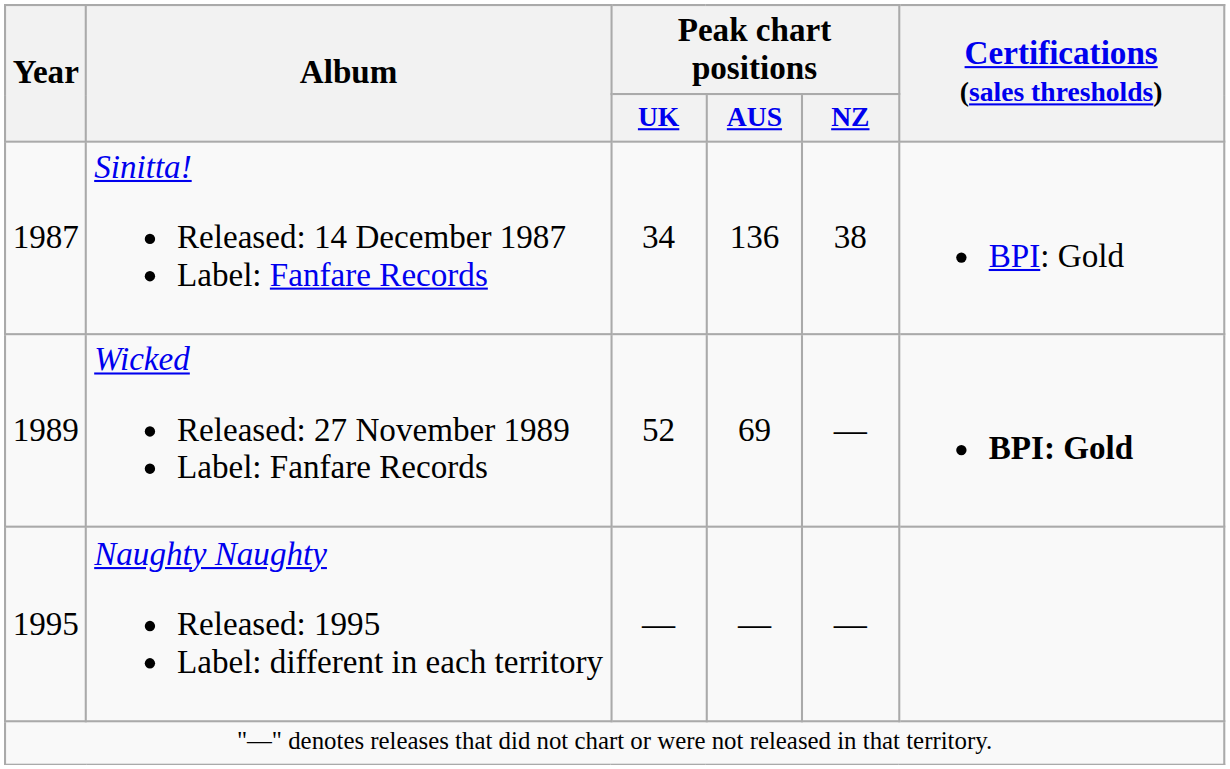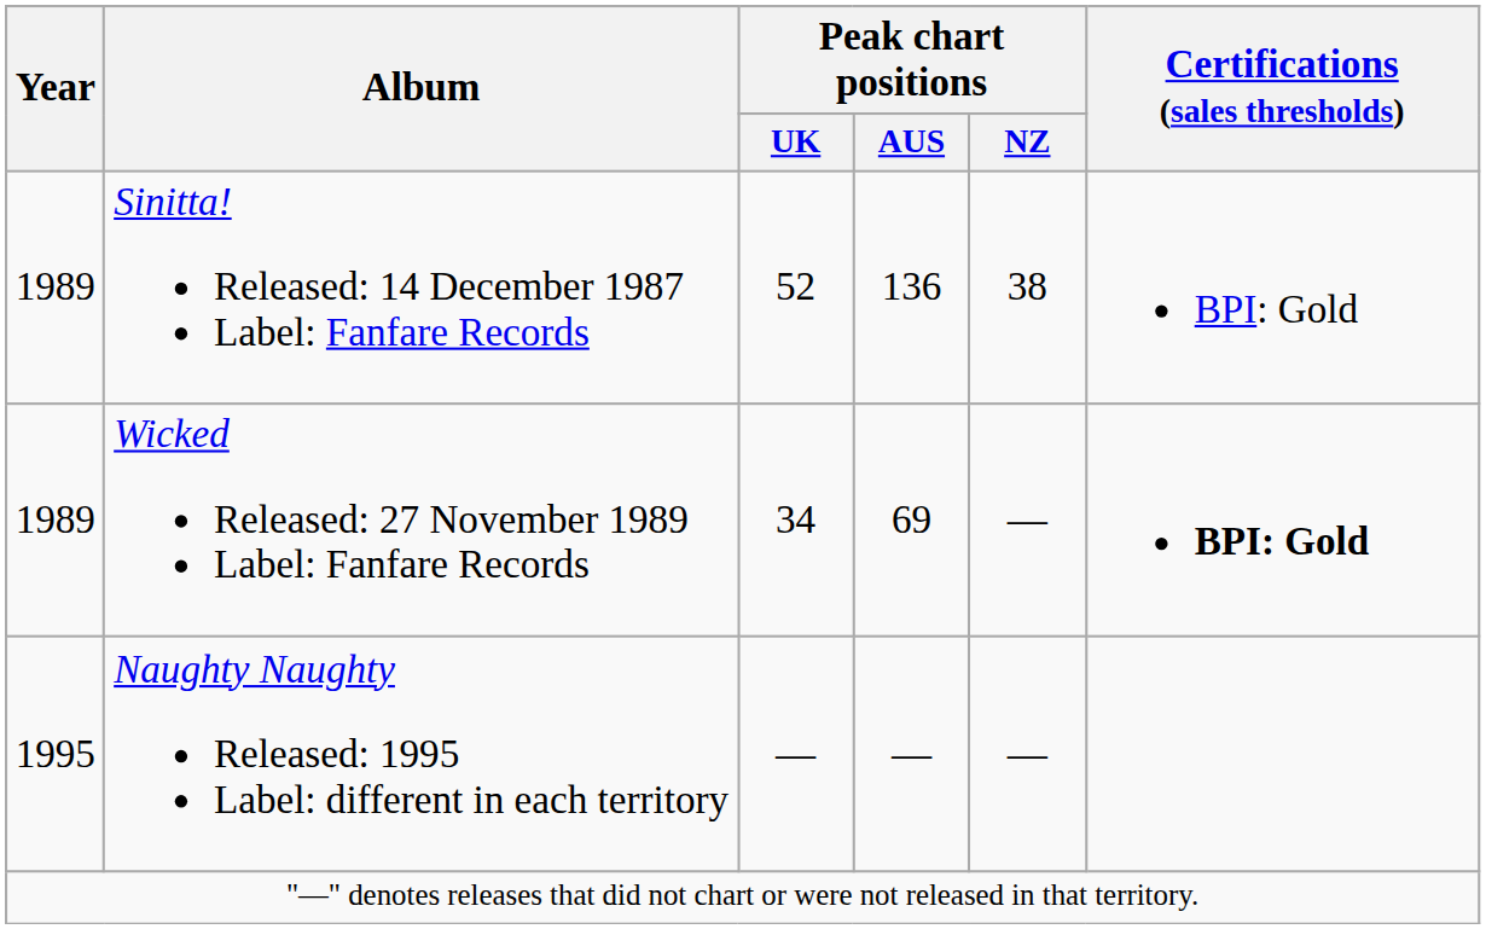Sinitta! Released: 14 December 1987 Label: Fanfare Records | Year: 1987 -> 1989
Sinitta! Released: 14 December 1987 Label: Fanfare Records | Peak chart positions / UK: 34 -> 52
Wicked Released: 27 November 1989 Label: Fanfare Records | Peak chart positions / UK: 52 -> 34
